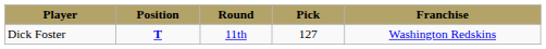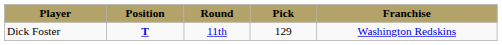Dick Foster | Pick: 127 -> 129
